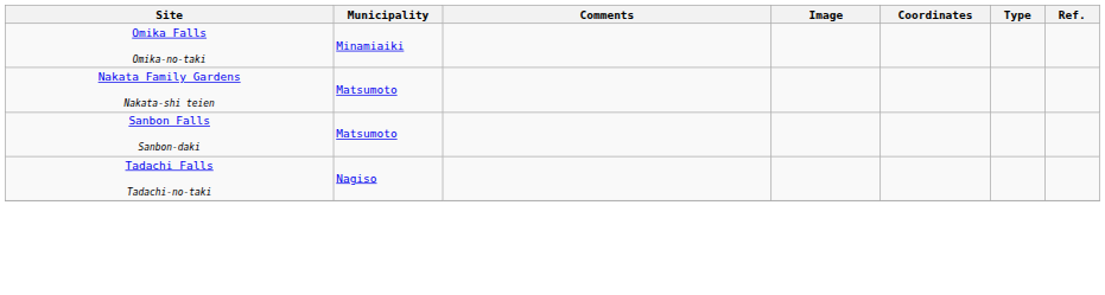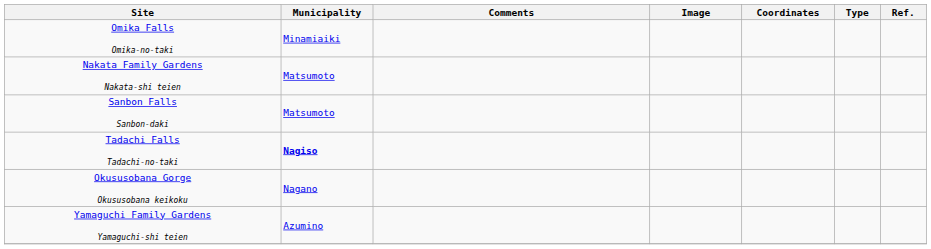Tadachi Falls Tadachi-no-taki | Municipality: normal -> bold
+ row: Okususobana Gorge Okususobana keikoku | Nagano
+ row: Yamaguchi Family Gardens Yamaguchi-shi teien | Azumino
